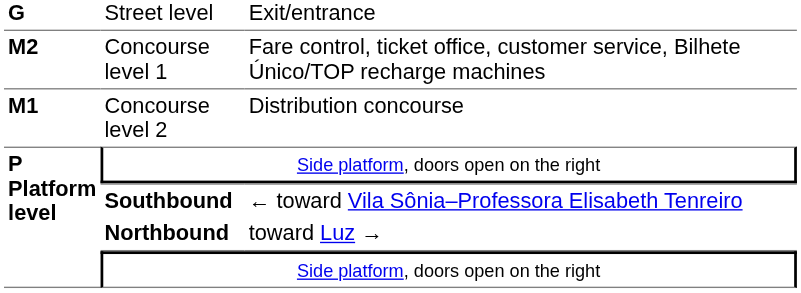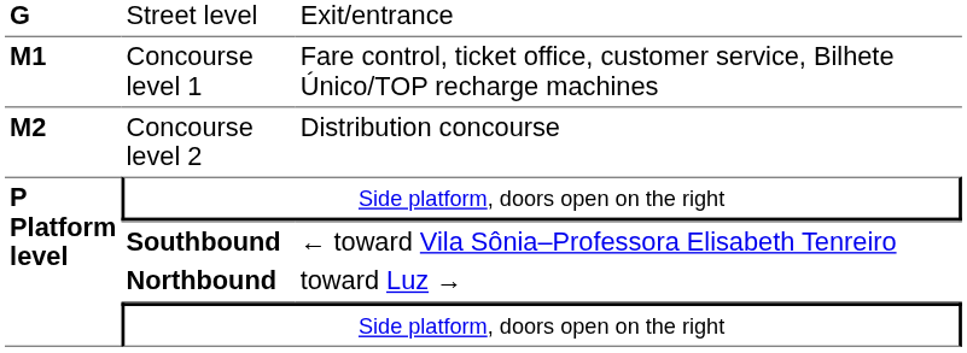Concourse level 1 | column 1: M2 -> M1
Concourse level 2 | column 1: M1 -> M2
